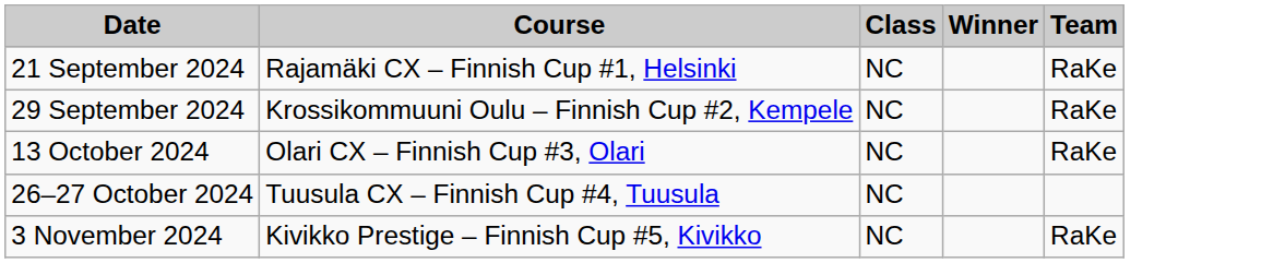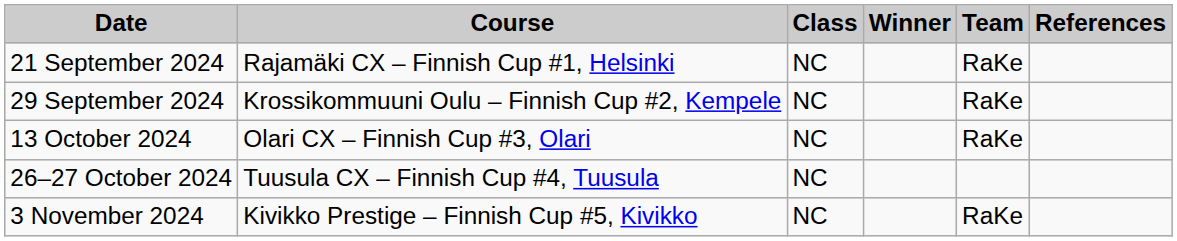+ column: References
